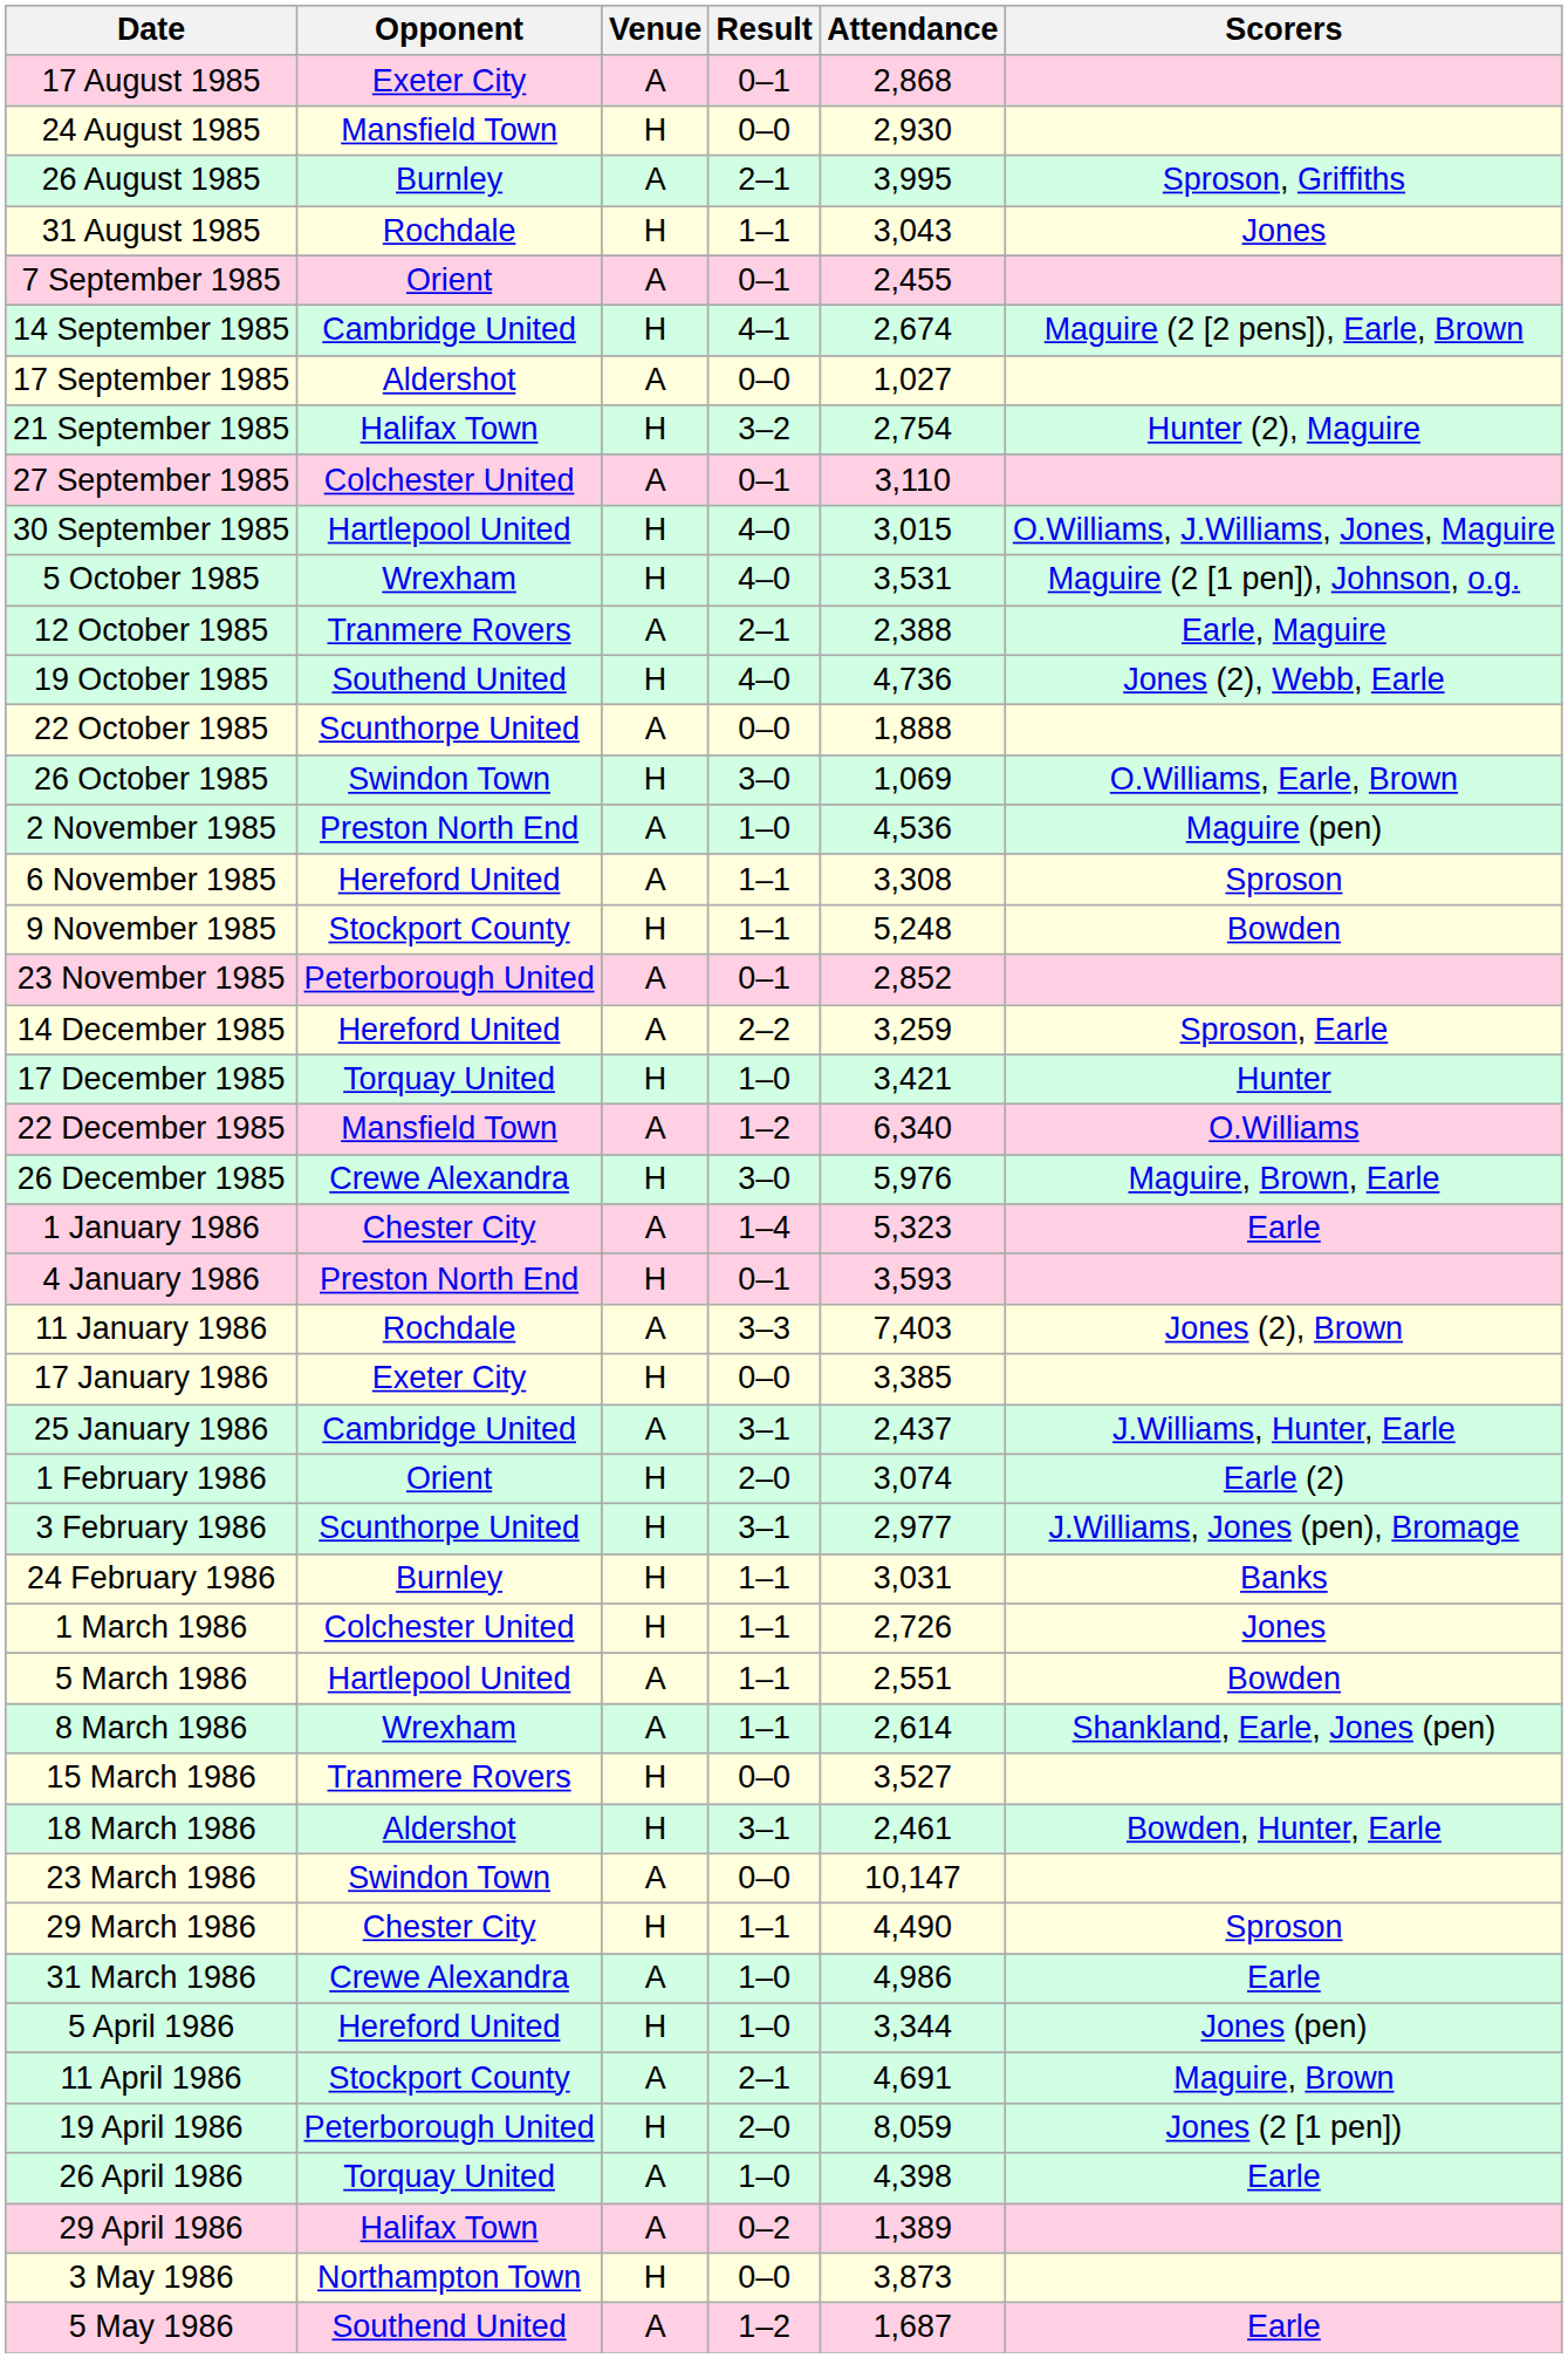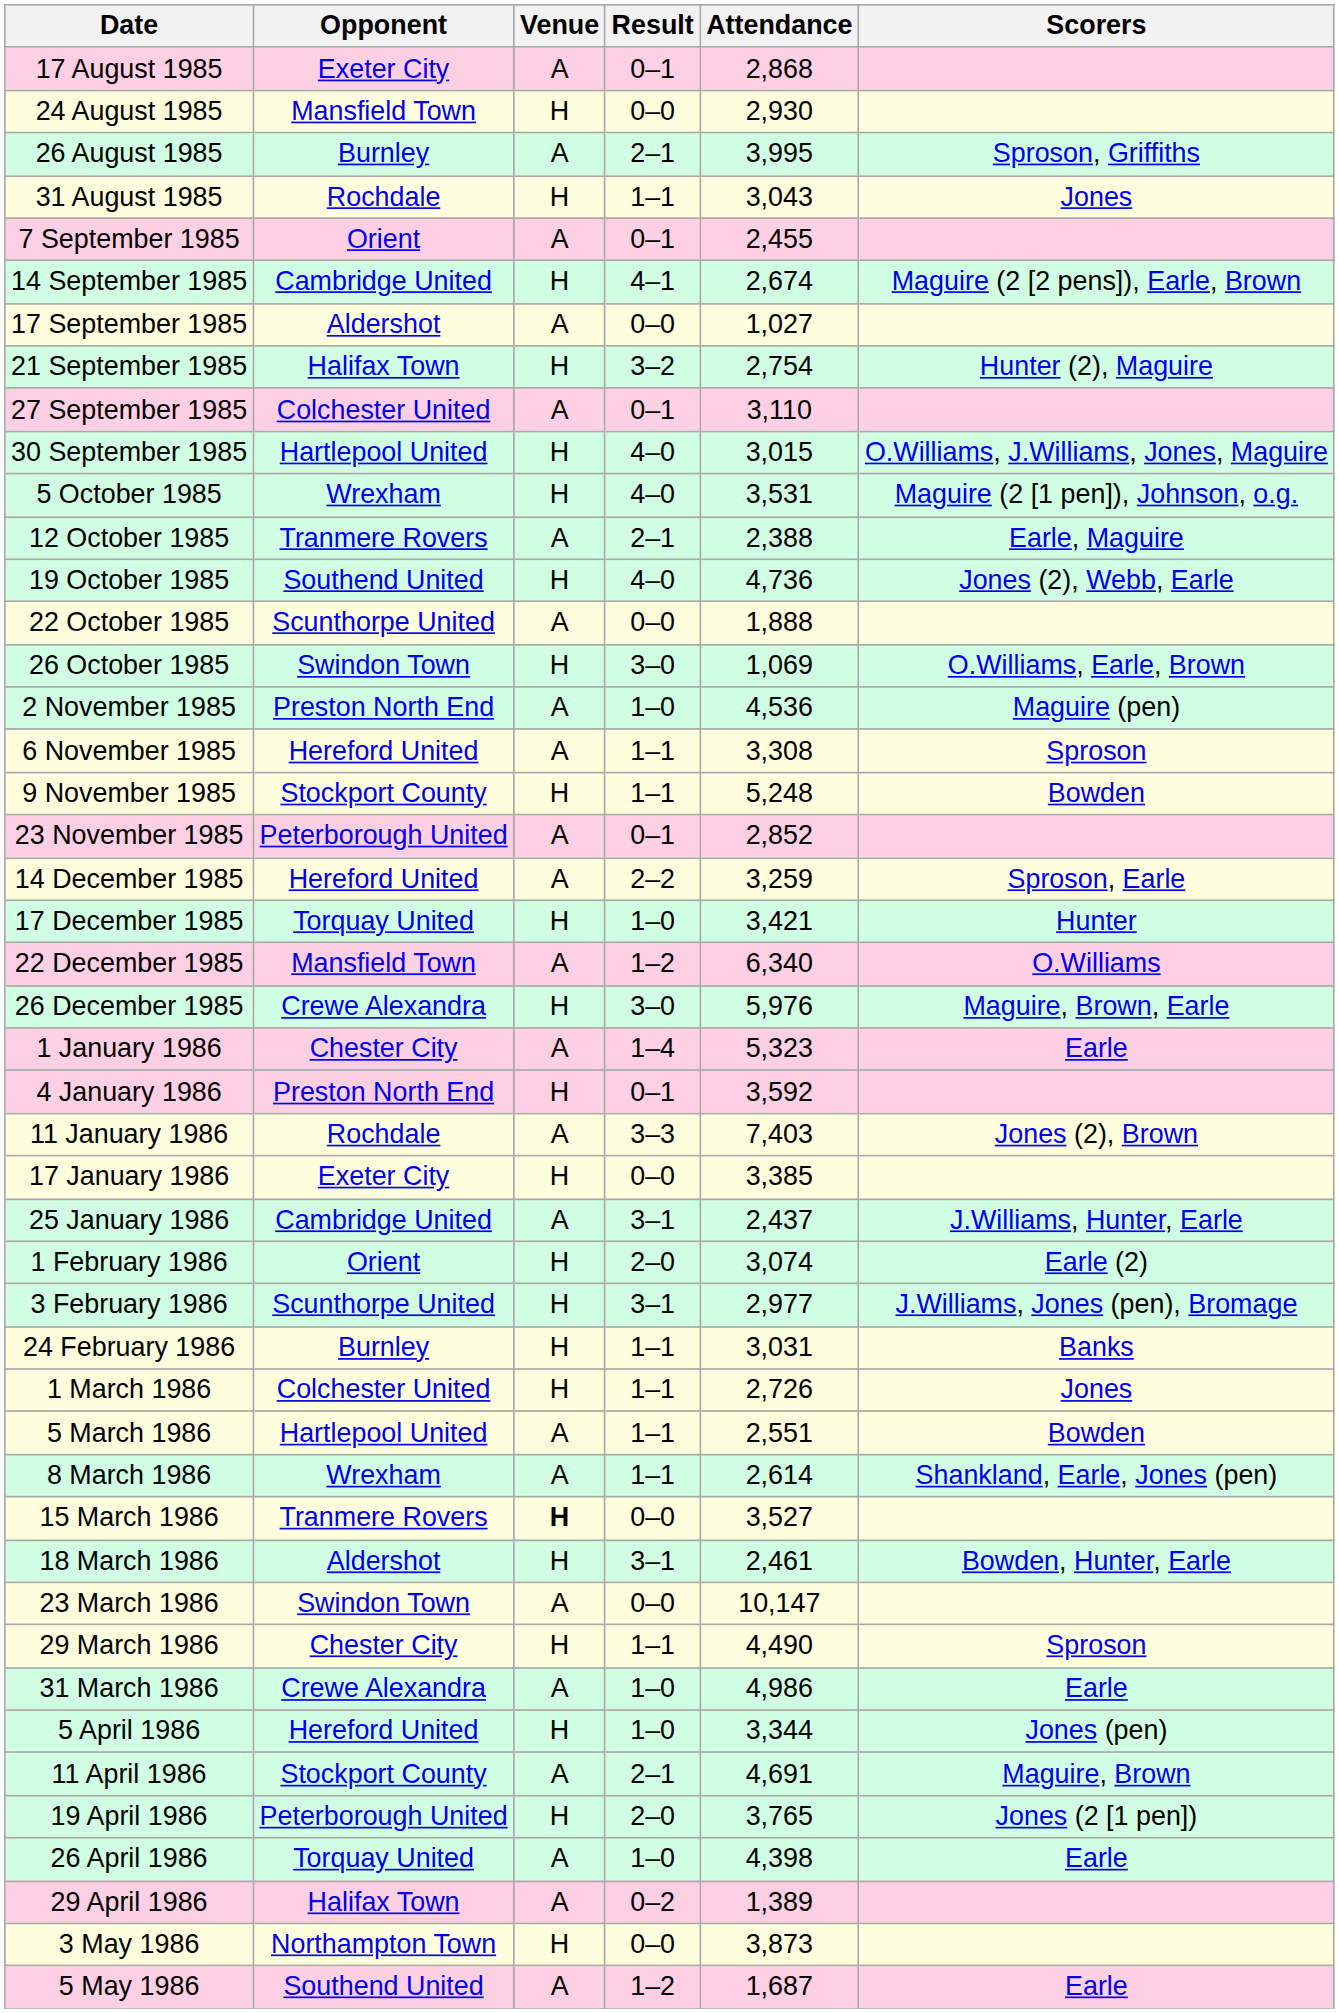4 January 1986 | Attendance: 3,593 -> 3,592
15 March 1986 | Venue: normal -> bold
19 April 1986 | Attendance: 8,059 -> 3,765
